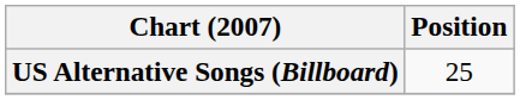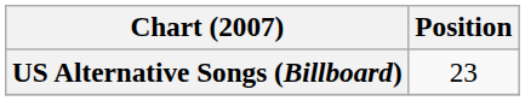US Alternative Songs (Billboard) | Position: 25 -> 23
